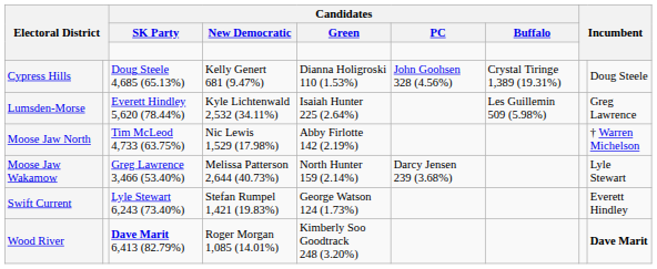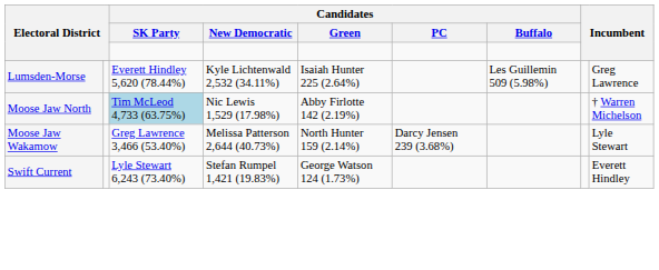- row: Cypress Hills | Doug Steele 4,685 (65.13%) | Kelly Genert 681 (9.47%) | Dianna Holigroski 110 (1.53%) | John Goohsen 328 (4.56%) | Crystal Tiringe 1,389 (19.31%) | Doug Steele
Moose Jaw North | Candidates / SK Party: no background -> lightblue background
- row: Wood River | Dave Marit 6,413 (82.79%) | Roger Morgan 1,085 (14.01%) | Kimberly Soo Goodtrack 248 (3.20%) | Dave Marit
